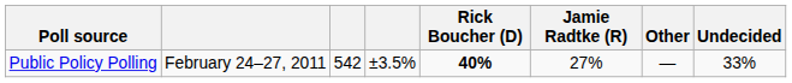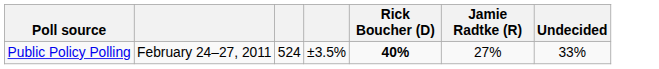- column: Other | —
Public Policy Polling | column 3: 542 -> 524
